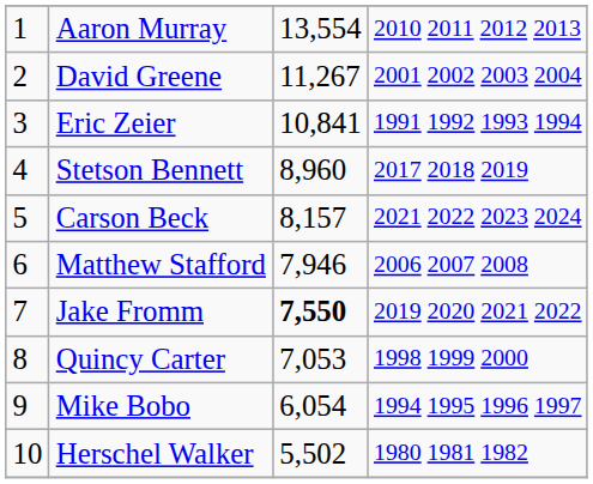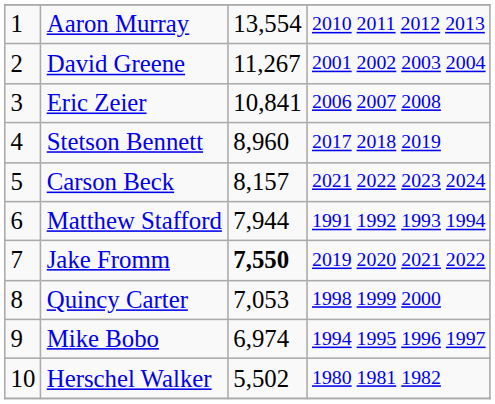Eric Zeier | column 4: 1991 1992 1993 1994 -> 2006 2007 2008
Matthew Stafford | column 3: 7,946 -> 7,944
Matthew Stafford | column 4: 2006 2007 2008 -> 1991 1992 1993 1994
Mike Bobo | column 3: 6,054 -> 6,974
